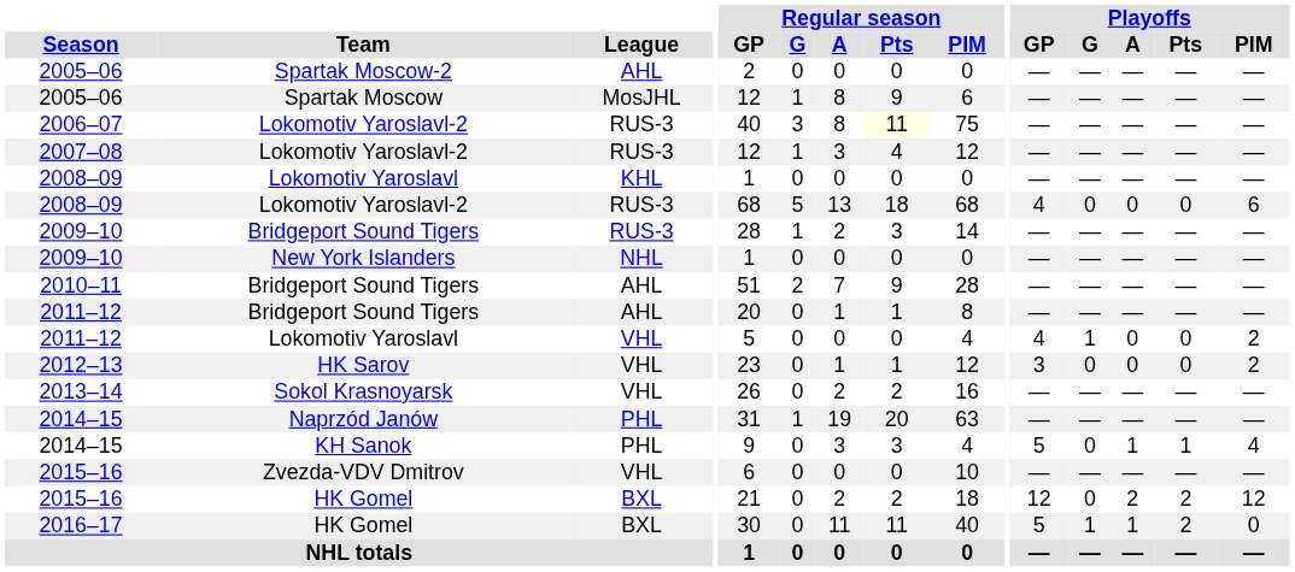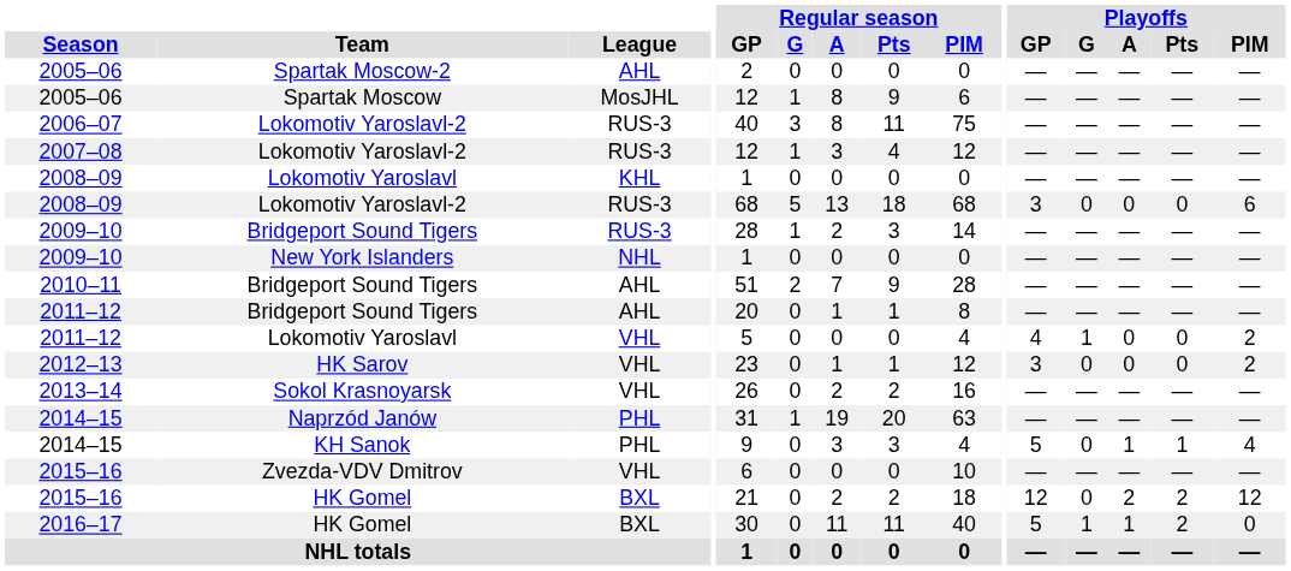2006–07 | Regular season / Pts: lightyellow background -> no background
2008–09 / Lokomotiv Yaroslavl-2 | Playoffs / GP: 4 -> 3
